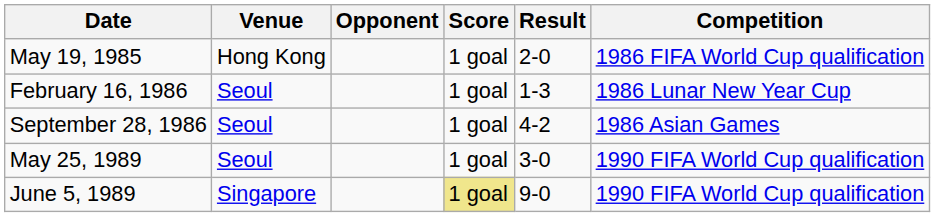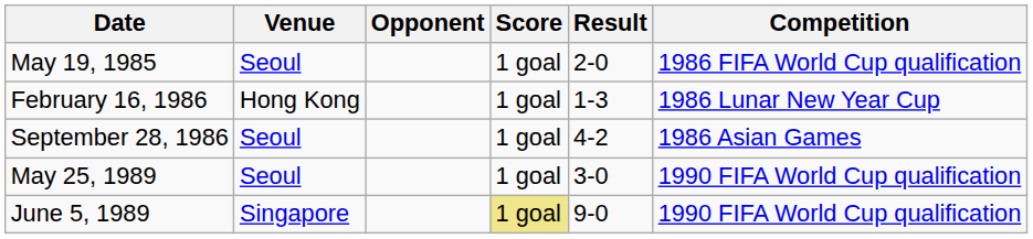May 19, 1985 | Venue: Hong Kong -> Seoul
February 16, 1986 | Venue: Seoul -> Hong Kong
